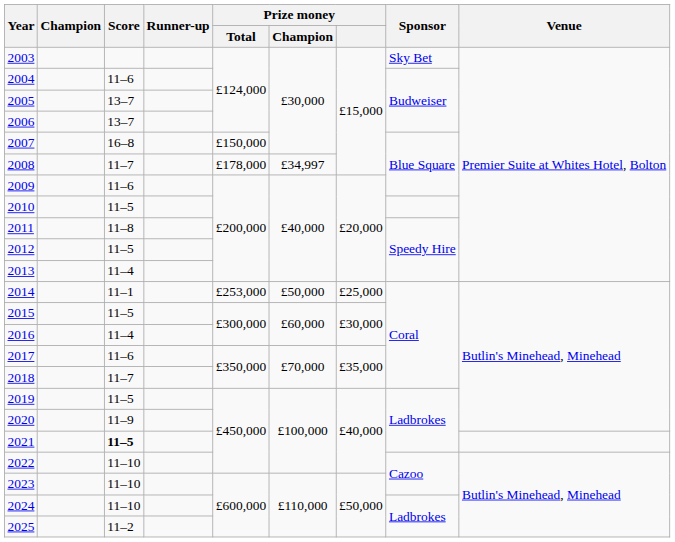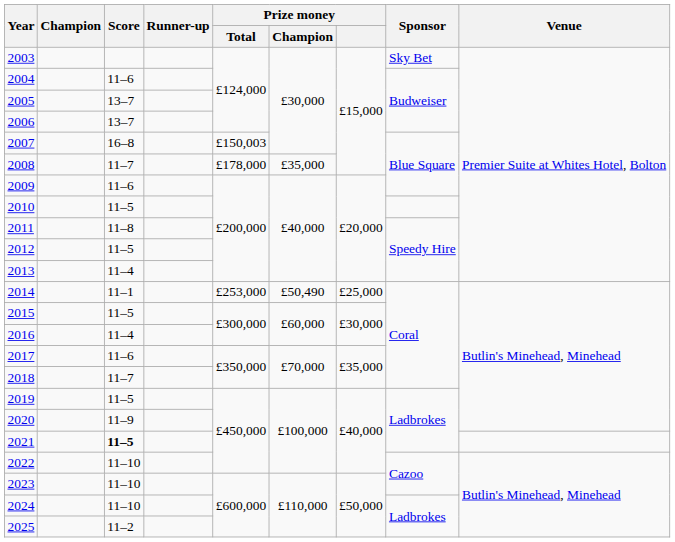2007 | Prize money / Total: £150,000 -> £150,003
2008 | Prize money / Champion: £34,997 -> £35,000
2014 | Prize money / Champion: £50,000 -> £50,490
